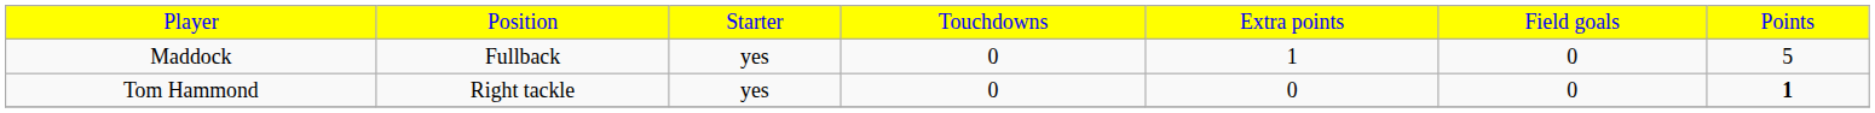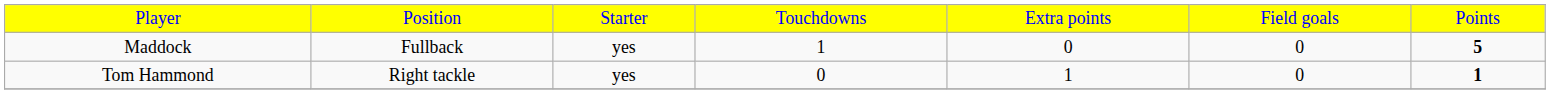Maddock | column 4: 0 -> 1
Maddock | column 5: 1 -> 0
Maddock | column 7: normal -> bold
Tom Hammond | column 5: 0 -> 1
